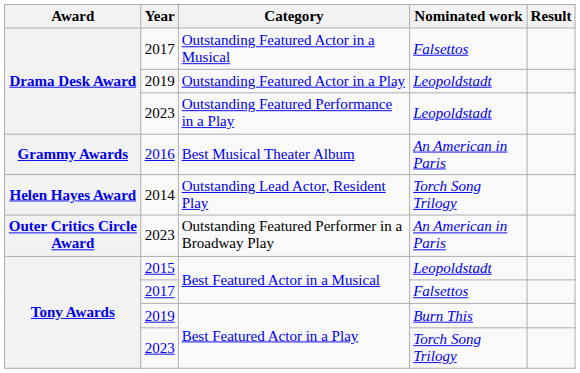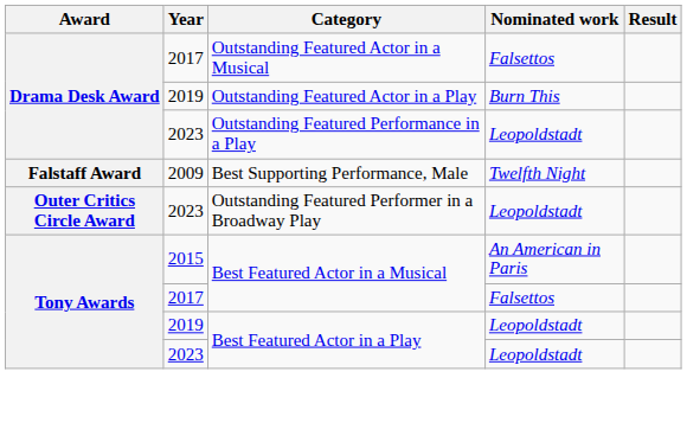Outstanding Featured Actor in a Play | Nominated work: Leopoldstadt -> Burn This
+ row: Falstaff Award | 2009 | Best Supporting Performance, Male | Twelfth Night
- row: Grammy Awards | 2016 | Best Musical Theater Album | An American in Paris
- row: Helen Hayes Award | 2014 | Outstanding Lead Actor, Resident Play | Torch Song Trilogy
Outstanding Featured Performer in a Broadway Play | Nominated work: An American in Paris -> Leopoldstadt
2015 / Best Featured Actor in a Musical | Nominated work: Leopoldstadt -> An American in Paris
2019 / Best Featured Actor in a Play | Nominated work: Burn This -> Leopoldstadt
2023 / Best Featured Actor in a Play | Nominated work: Torch Song Trilogy -> Leopoldstadt
